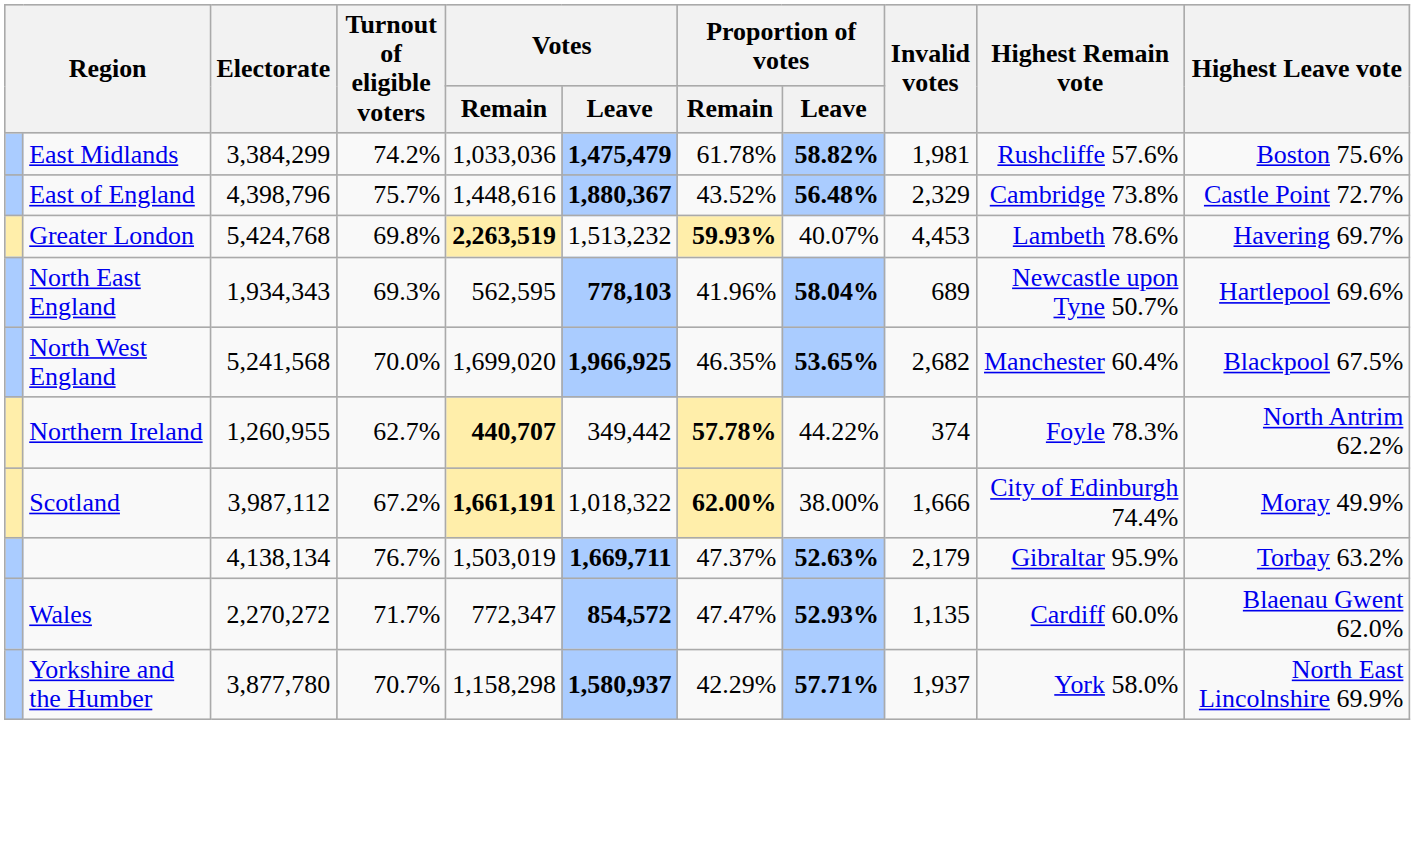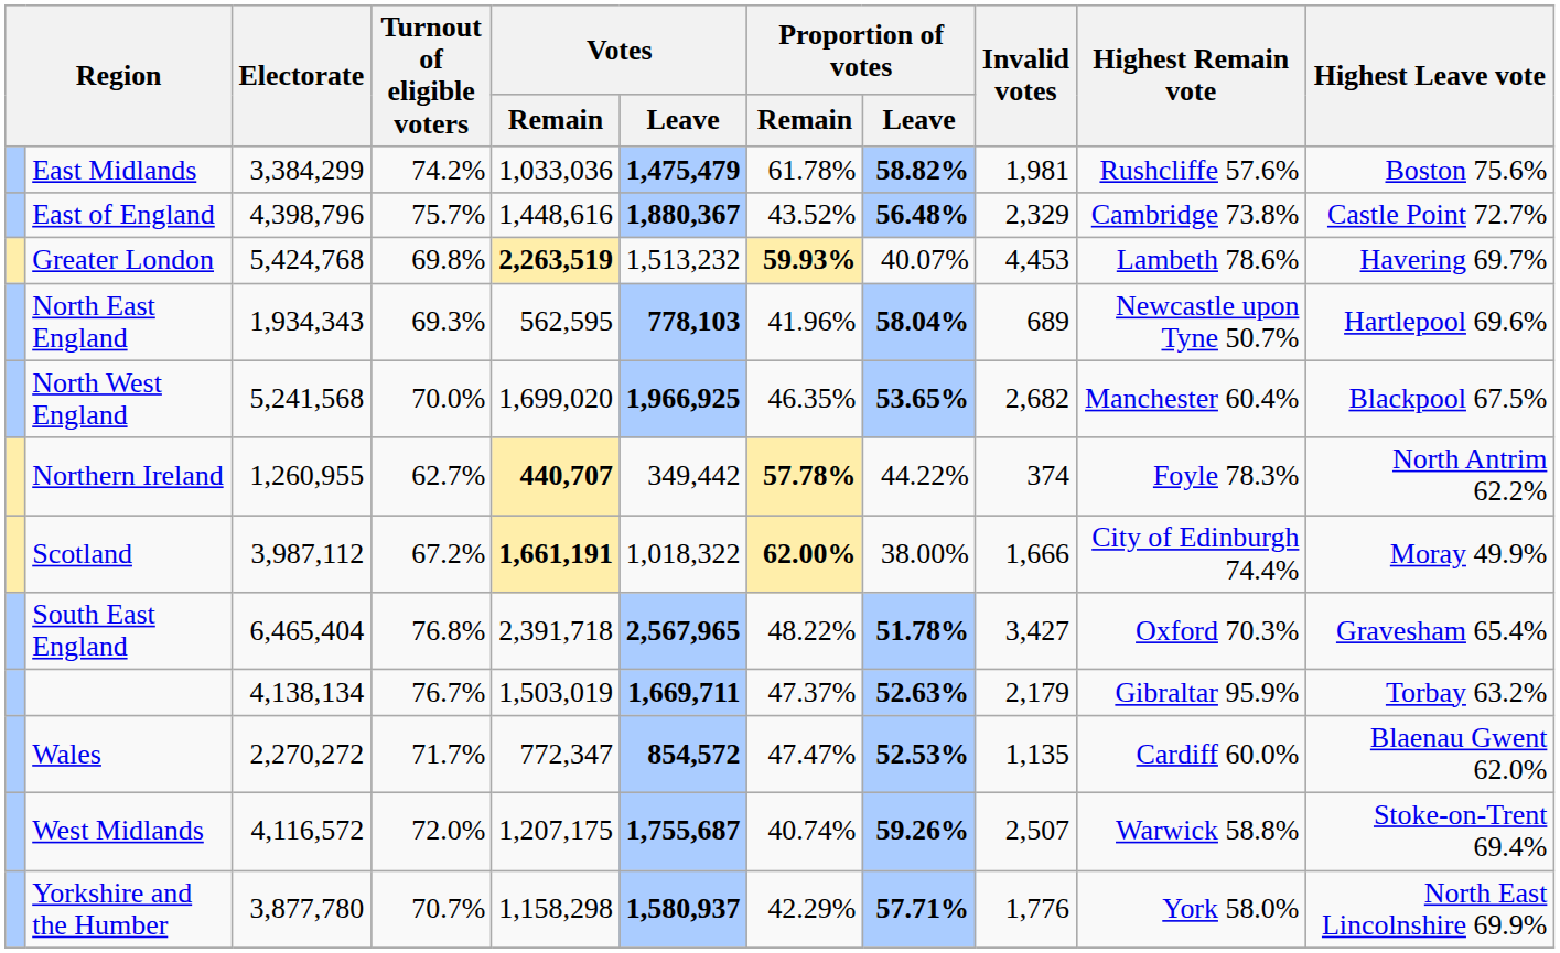+ row: South East England | 6,465,404 | 76.8% | 2,391,718 | 2,567,965 | 48.22% | 51.78% | 3,427 | Oxford 70.3% | Gravesham 65.4%
Wales | Proportion of votes / Leave: 52.93% -> 52.53%
+ row: West Midlands | 4,116,572 | 72.0% | 1,207,175 | 1,755,687 | 40.74% | 59.26% | 2,507 | Warwick 58.8% | Stoke-on-Trent 69.4%
Yorkshire and the Humber | Invalid votes: 1,937 -> 1,776
